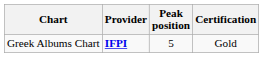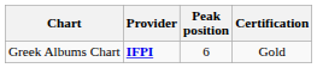Greek Albums Chart | Peak position: 5 -> 6
